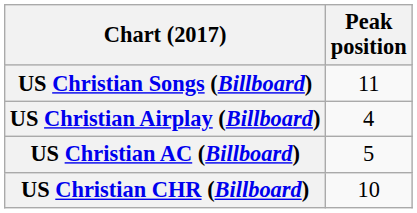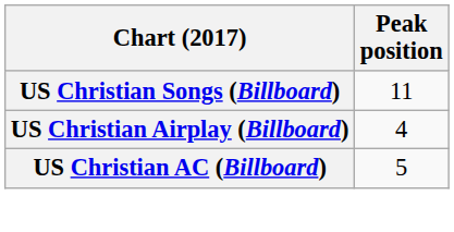- row: US Christian CHR (Billboard) | 10
